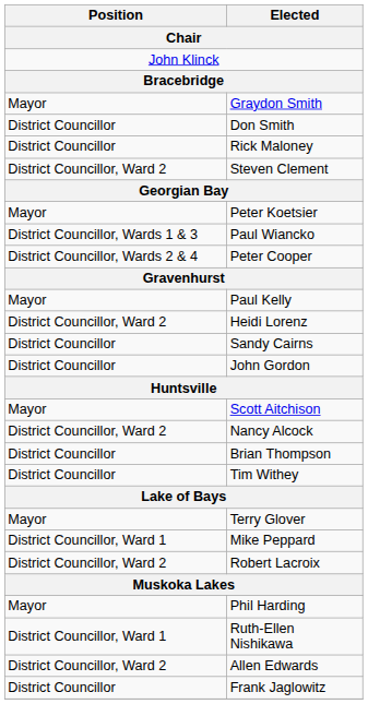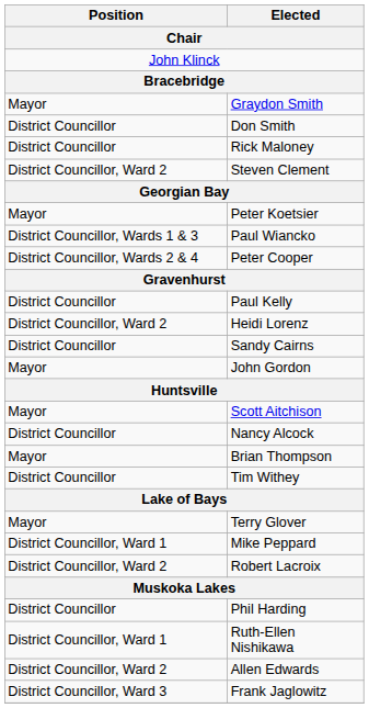Paul Kelly | Position: Mayor -> District Councillor
John Gordon | Position: District Councillor -> Mayor
Nancy Alcock | Position: District Councillor, Ward 2 -> District Councillor
Brian Thompson | Position: District Councillor -> Mayor
Phil Harding | Position: Mayor -> District Councillor
Frank Jaglowitz | Position: District Councillor -> District Councillor, Ward 3
